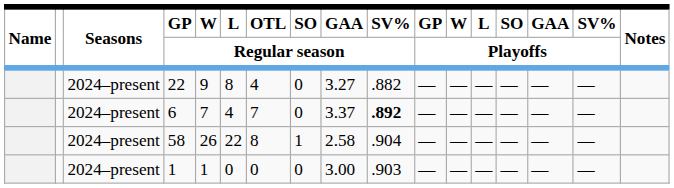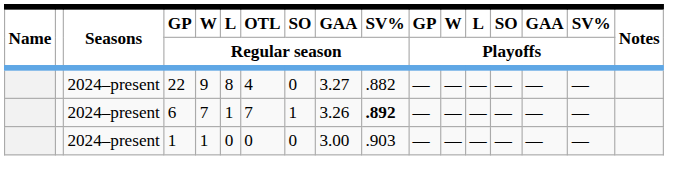6 | L / Regular season: 4 -> 1
6 | SO / Regular season: 0 -> 1
6 | GAA / Regular season: 3.37 -> 3.26
- row: 2024–present | 58 | 26 | 22 | 8 | 1 | 2.58 | .904 | — | — | — | — | — | —
